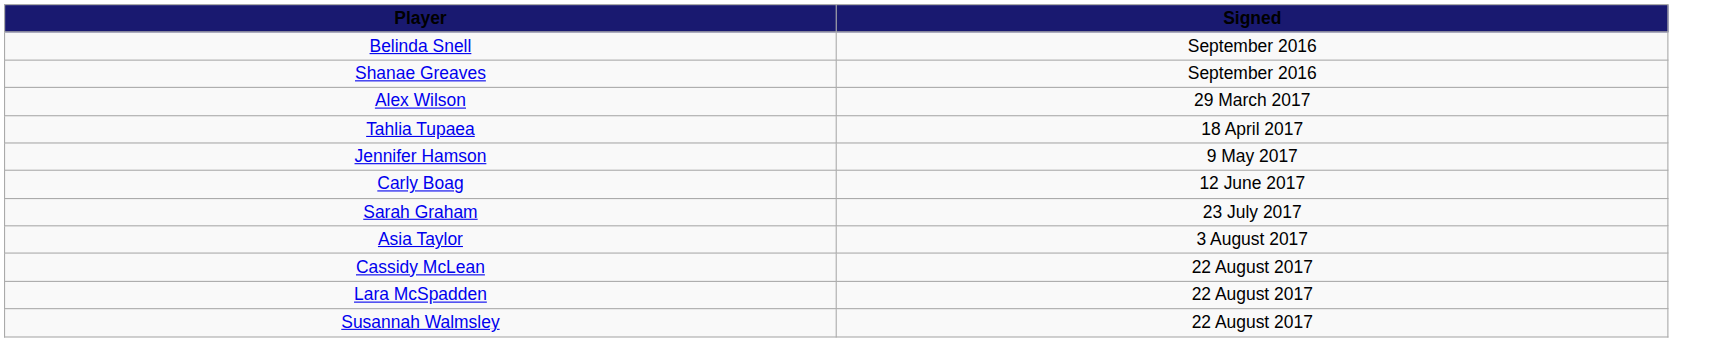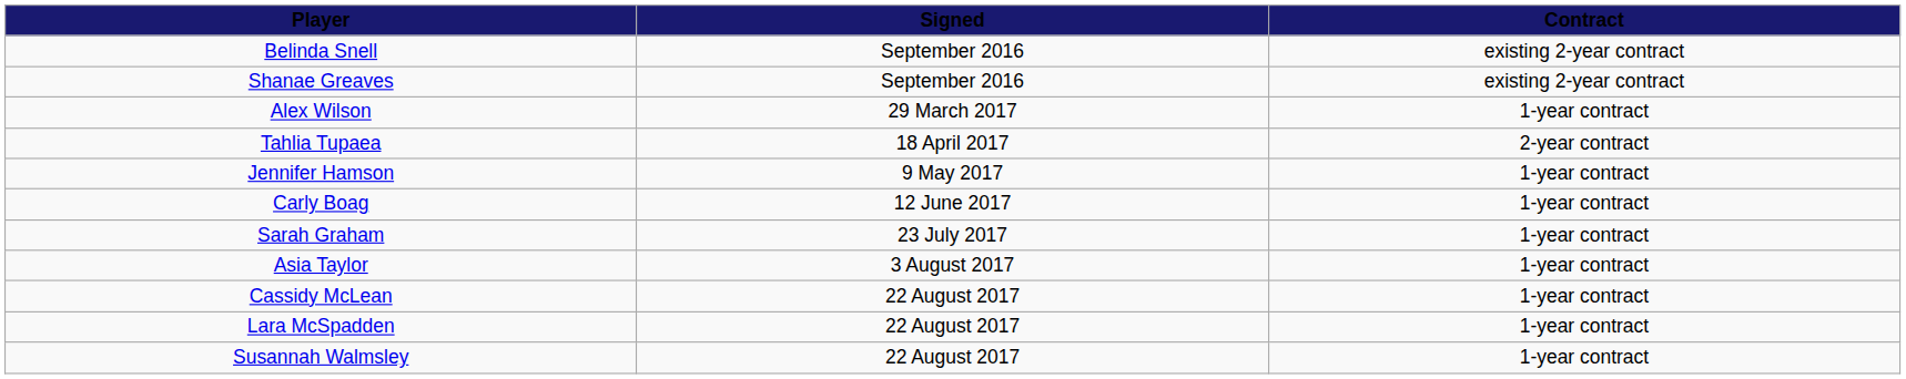+ column: Contract | existing 2-year contract | existing 2-year contract | 1-year contract | 2-year contract | 1-year contract | 1-year contract | 1-year contract | 1-year contract | 1-year contract | 1-year contract | 1-year contract
